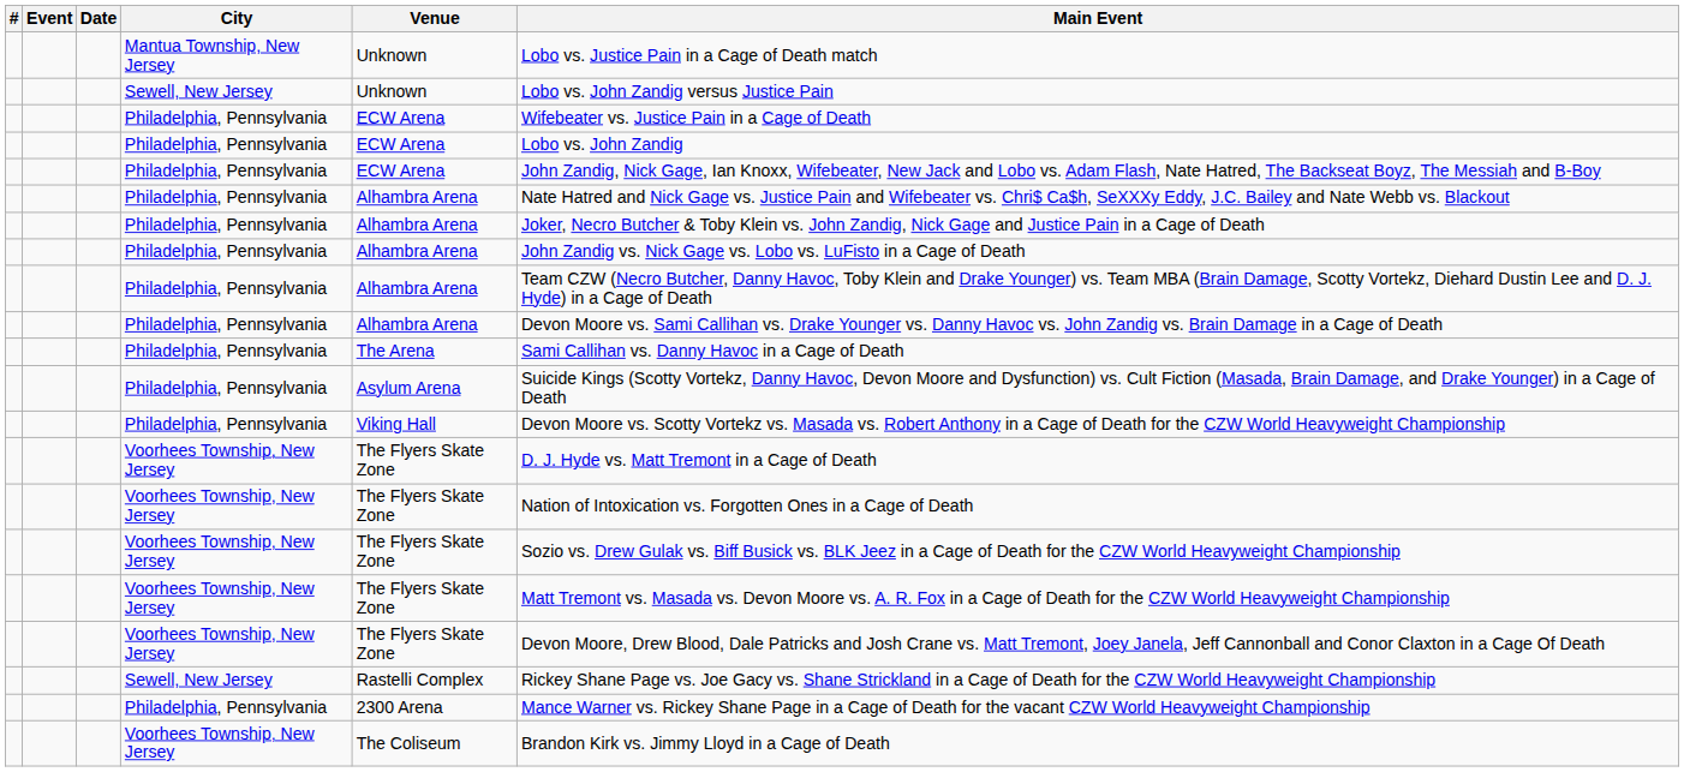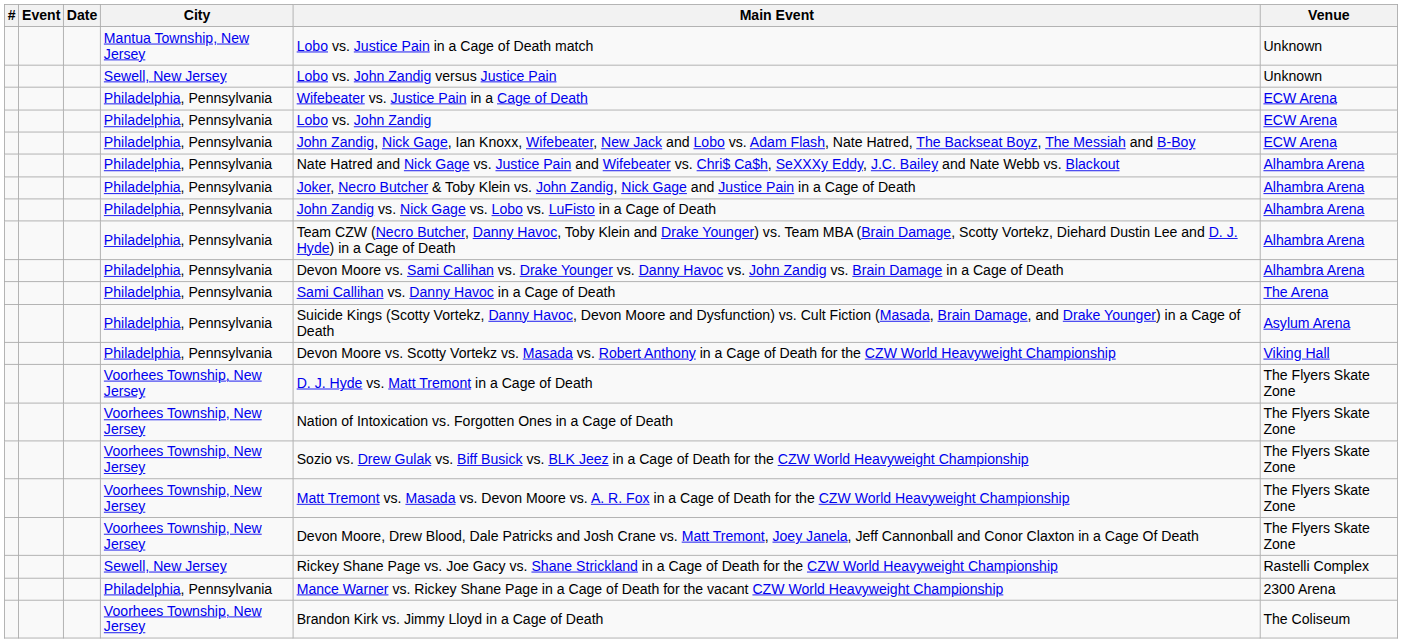columns swapped: Venue <-> Main Event
